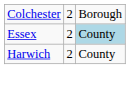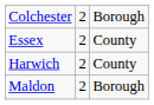Essex | column 3: lightblue background -> no background
+ row: Maldon | 2 | Borough
